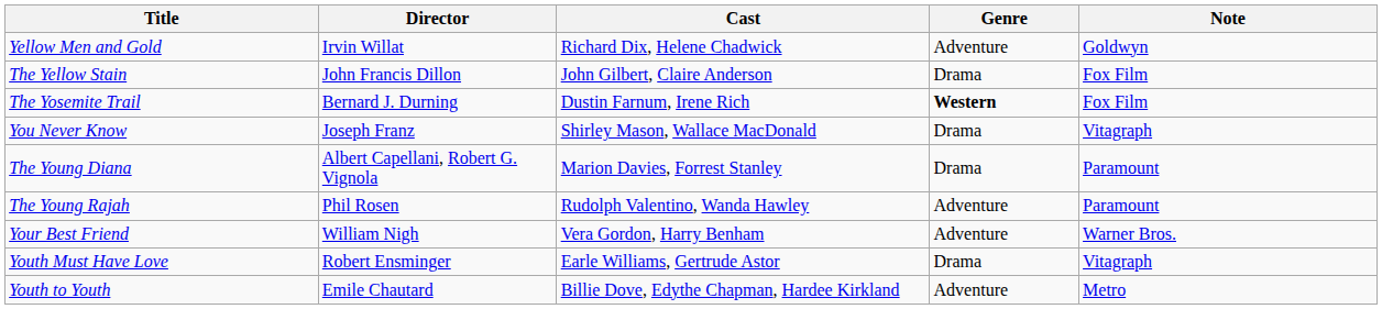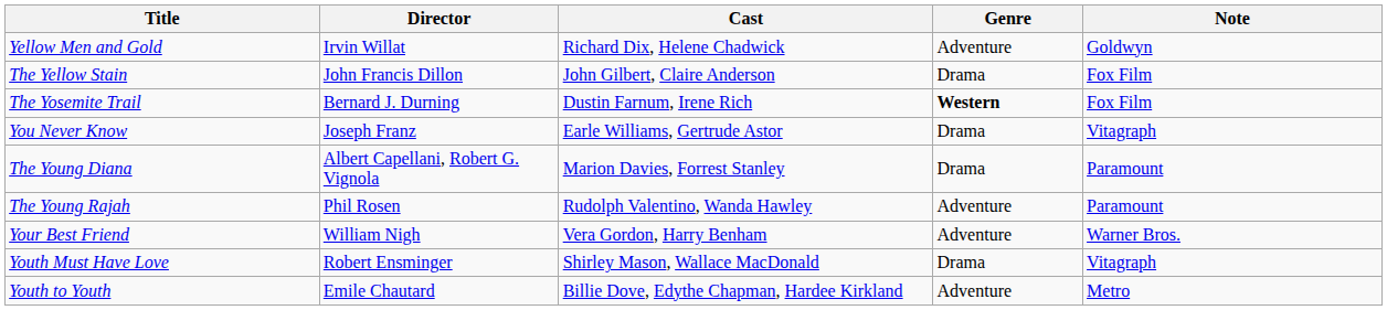You Never Know | Cast: Shirley Mason, Wallace MacDonald -> Earle Williams, Gertrude Astor
Youth Must Have Love | Cast: Earle Williams, Gertrude Astor -> Shirley Mason, Wallace MacDonald
